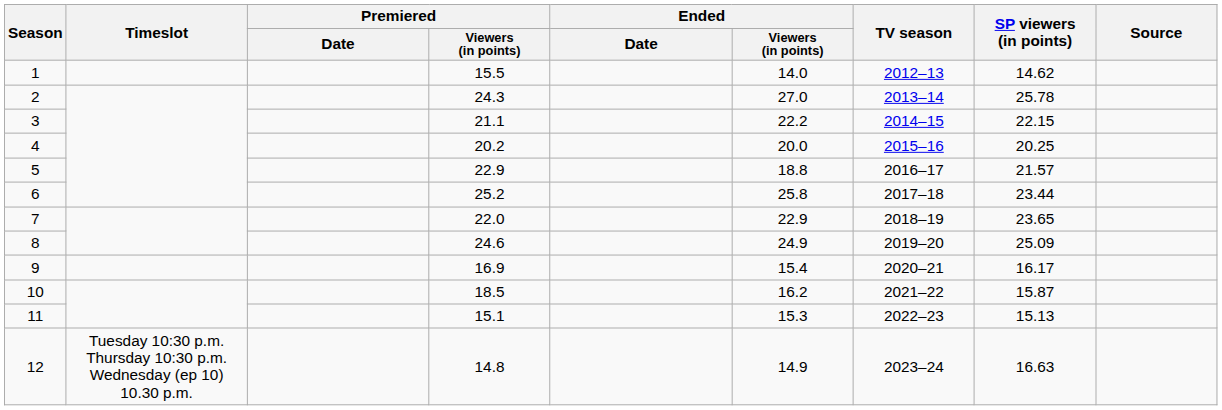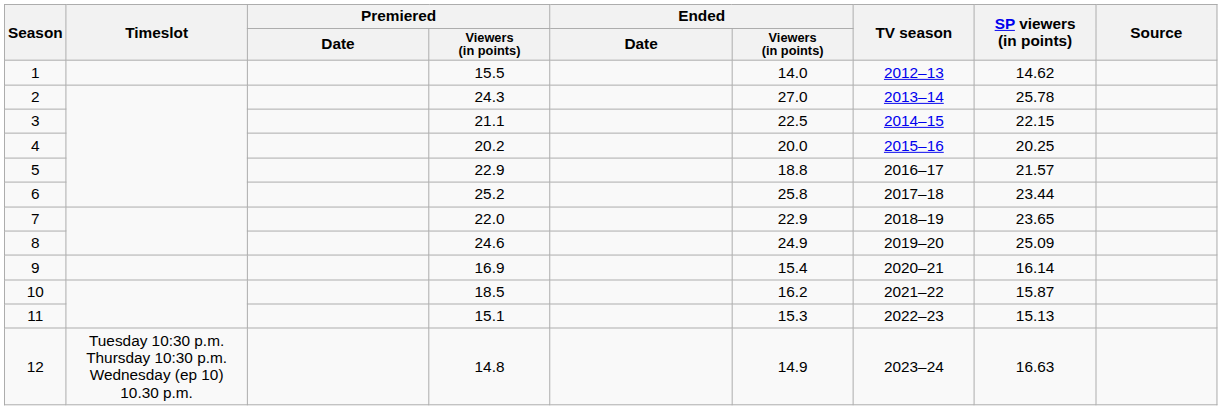3 | Ended / Viewers (in points): 22.2 -> 22.5
9 | SP viewers (in points): 16.17 -> 16.14
